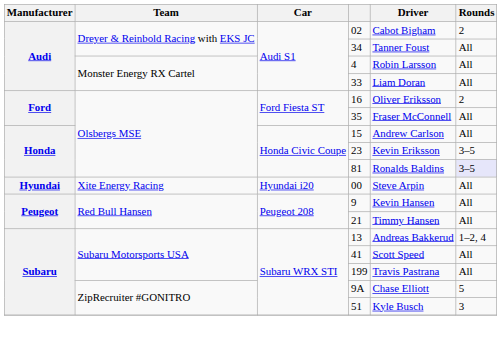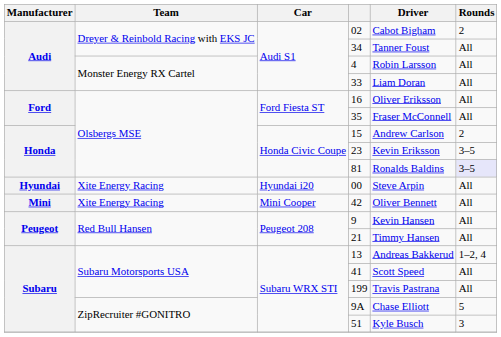16 | Rounds: 2 -> All
15 | Rounds: All -> 2
+ row: Mini | Xite Energy Racing | Mini Cooper | 42 | Oliver Bennett | All
